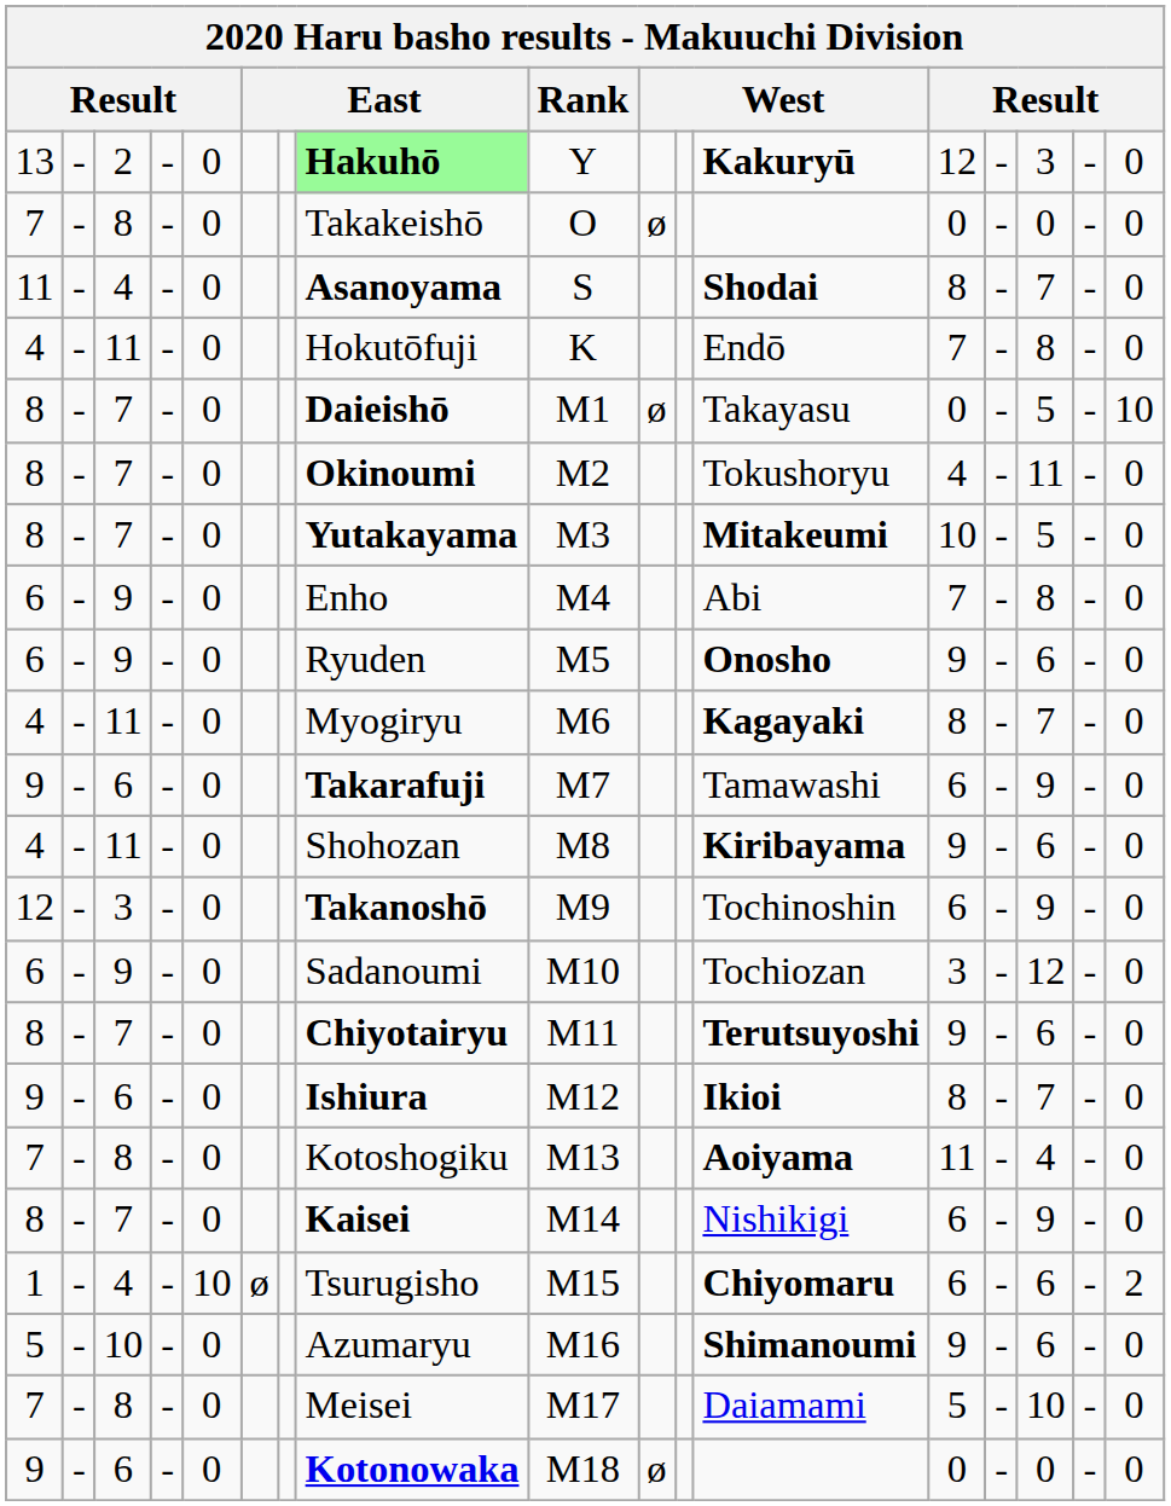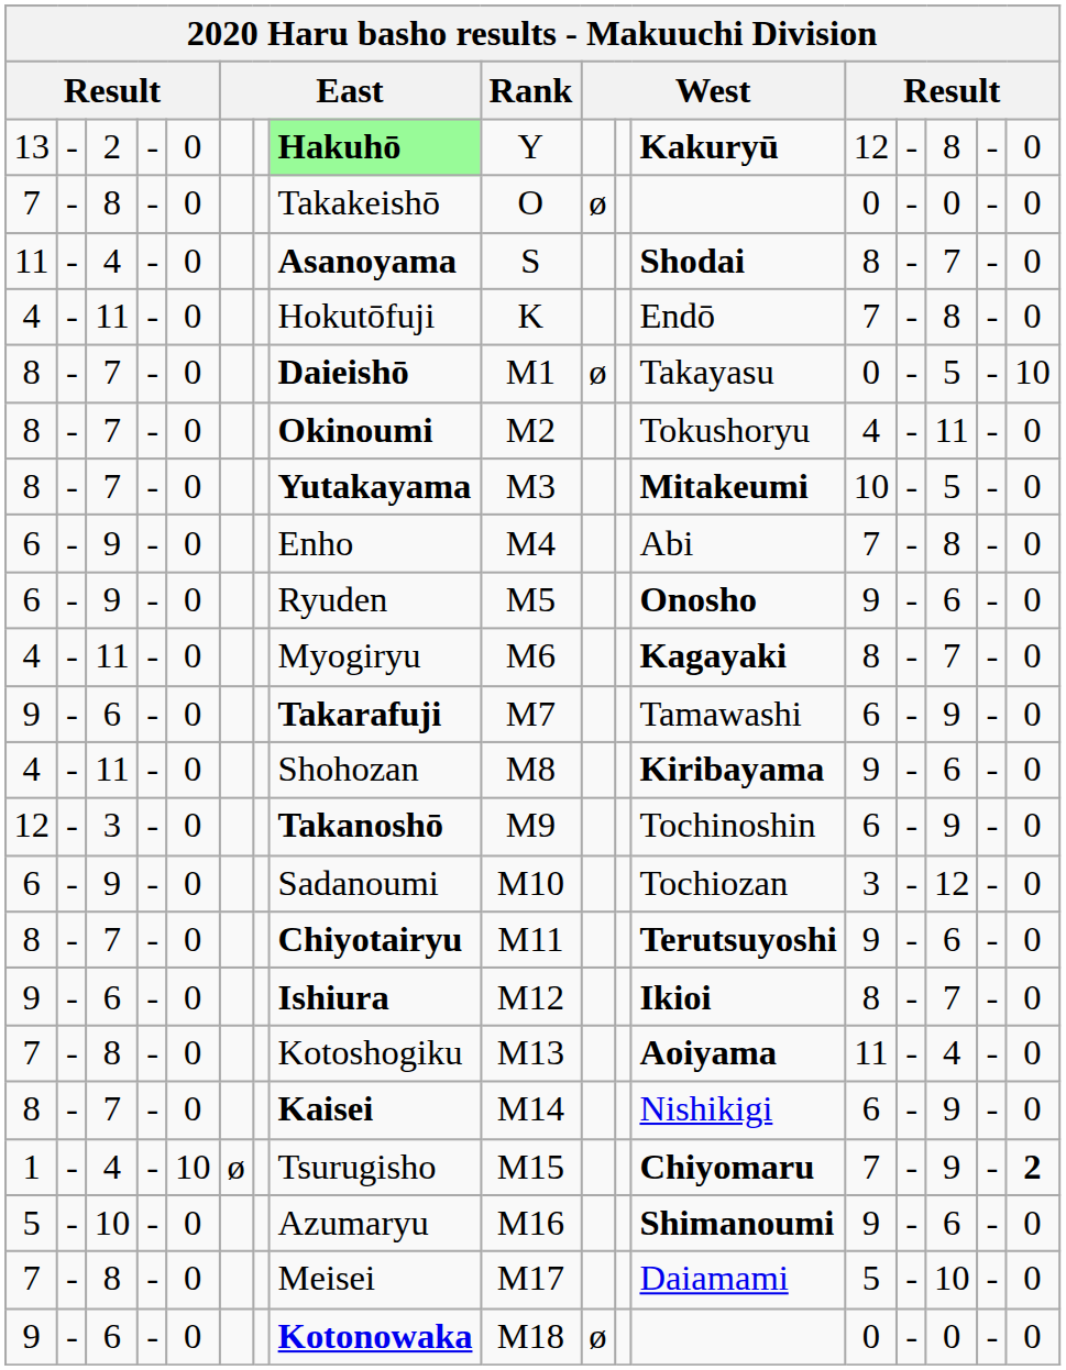13 | column 15: 3 -> 8
1 | column 13: 6 -> 7
1 | column 15: 6 -> 9
1 | column 17: normal -> bold
